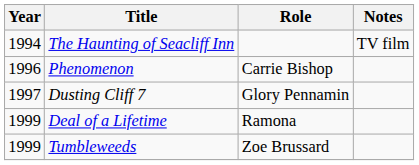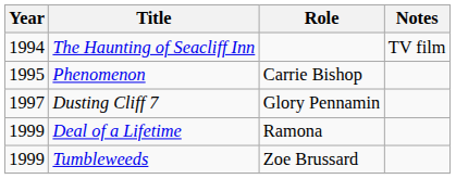Phenomenon | Year: 1996 -> 1995
